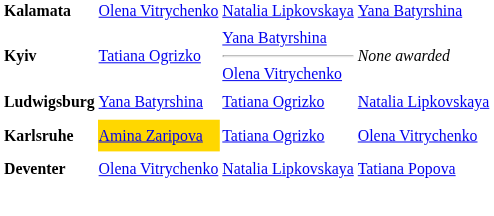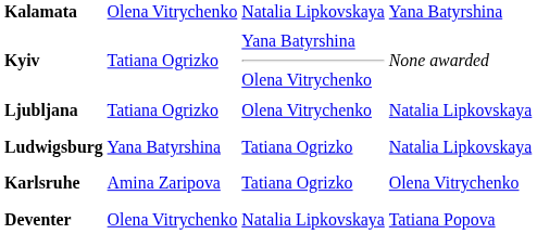+ row: Ljubljana | Tatiana Ogrizko | Olena Vitrychenko | Natalia Lipkovskaya
Karlsruhe | column 2: gold background -> no background
